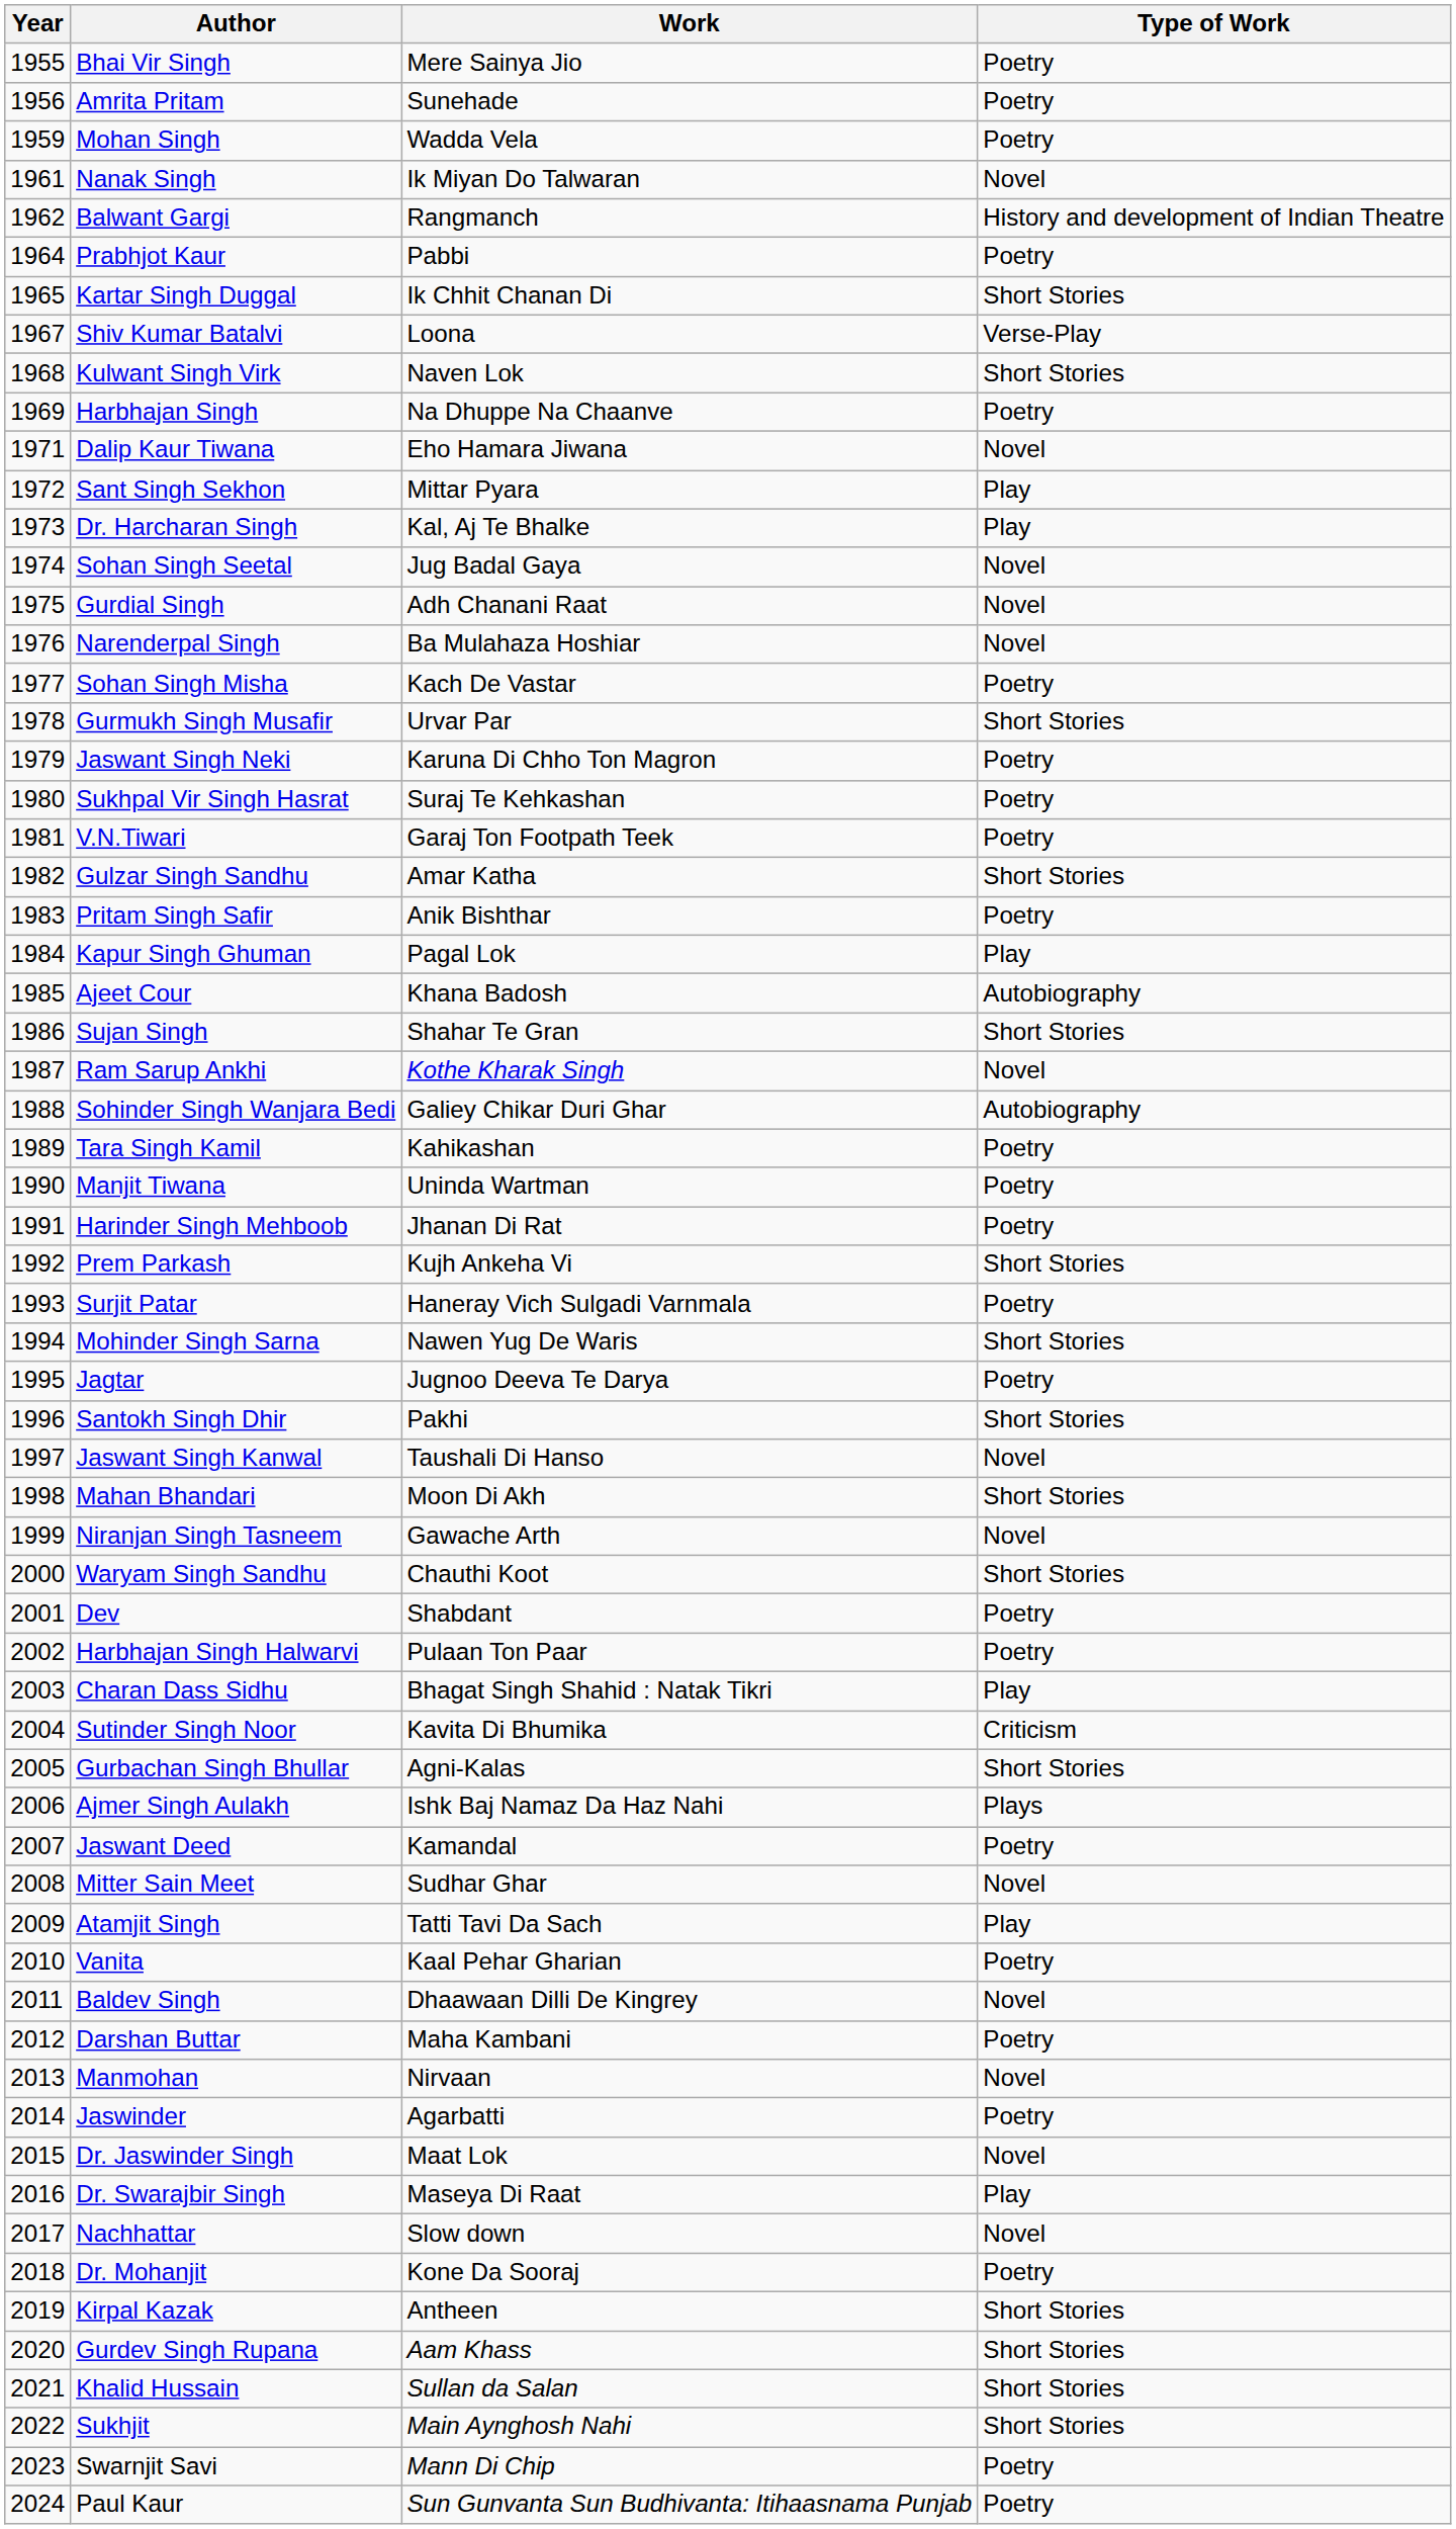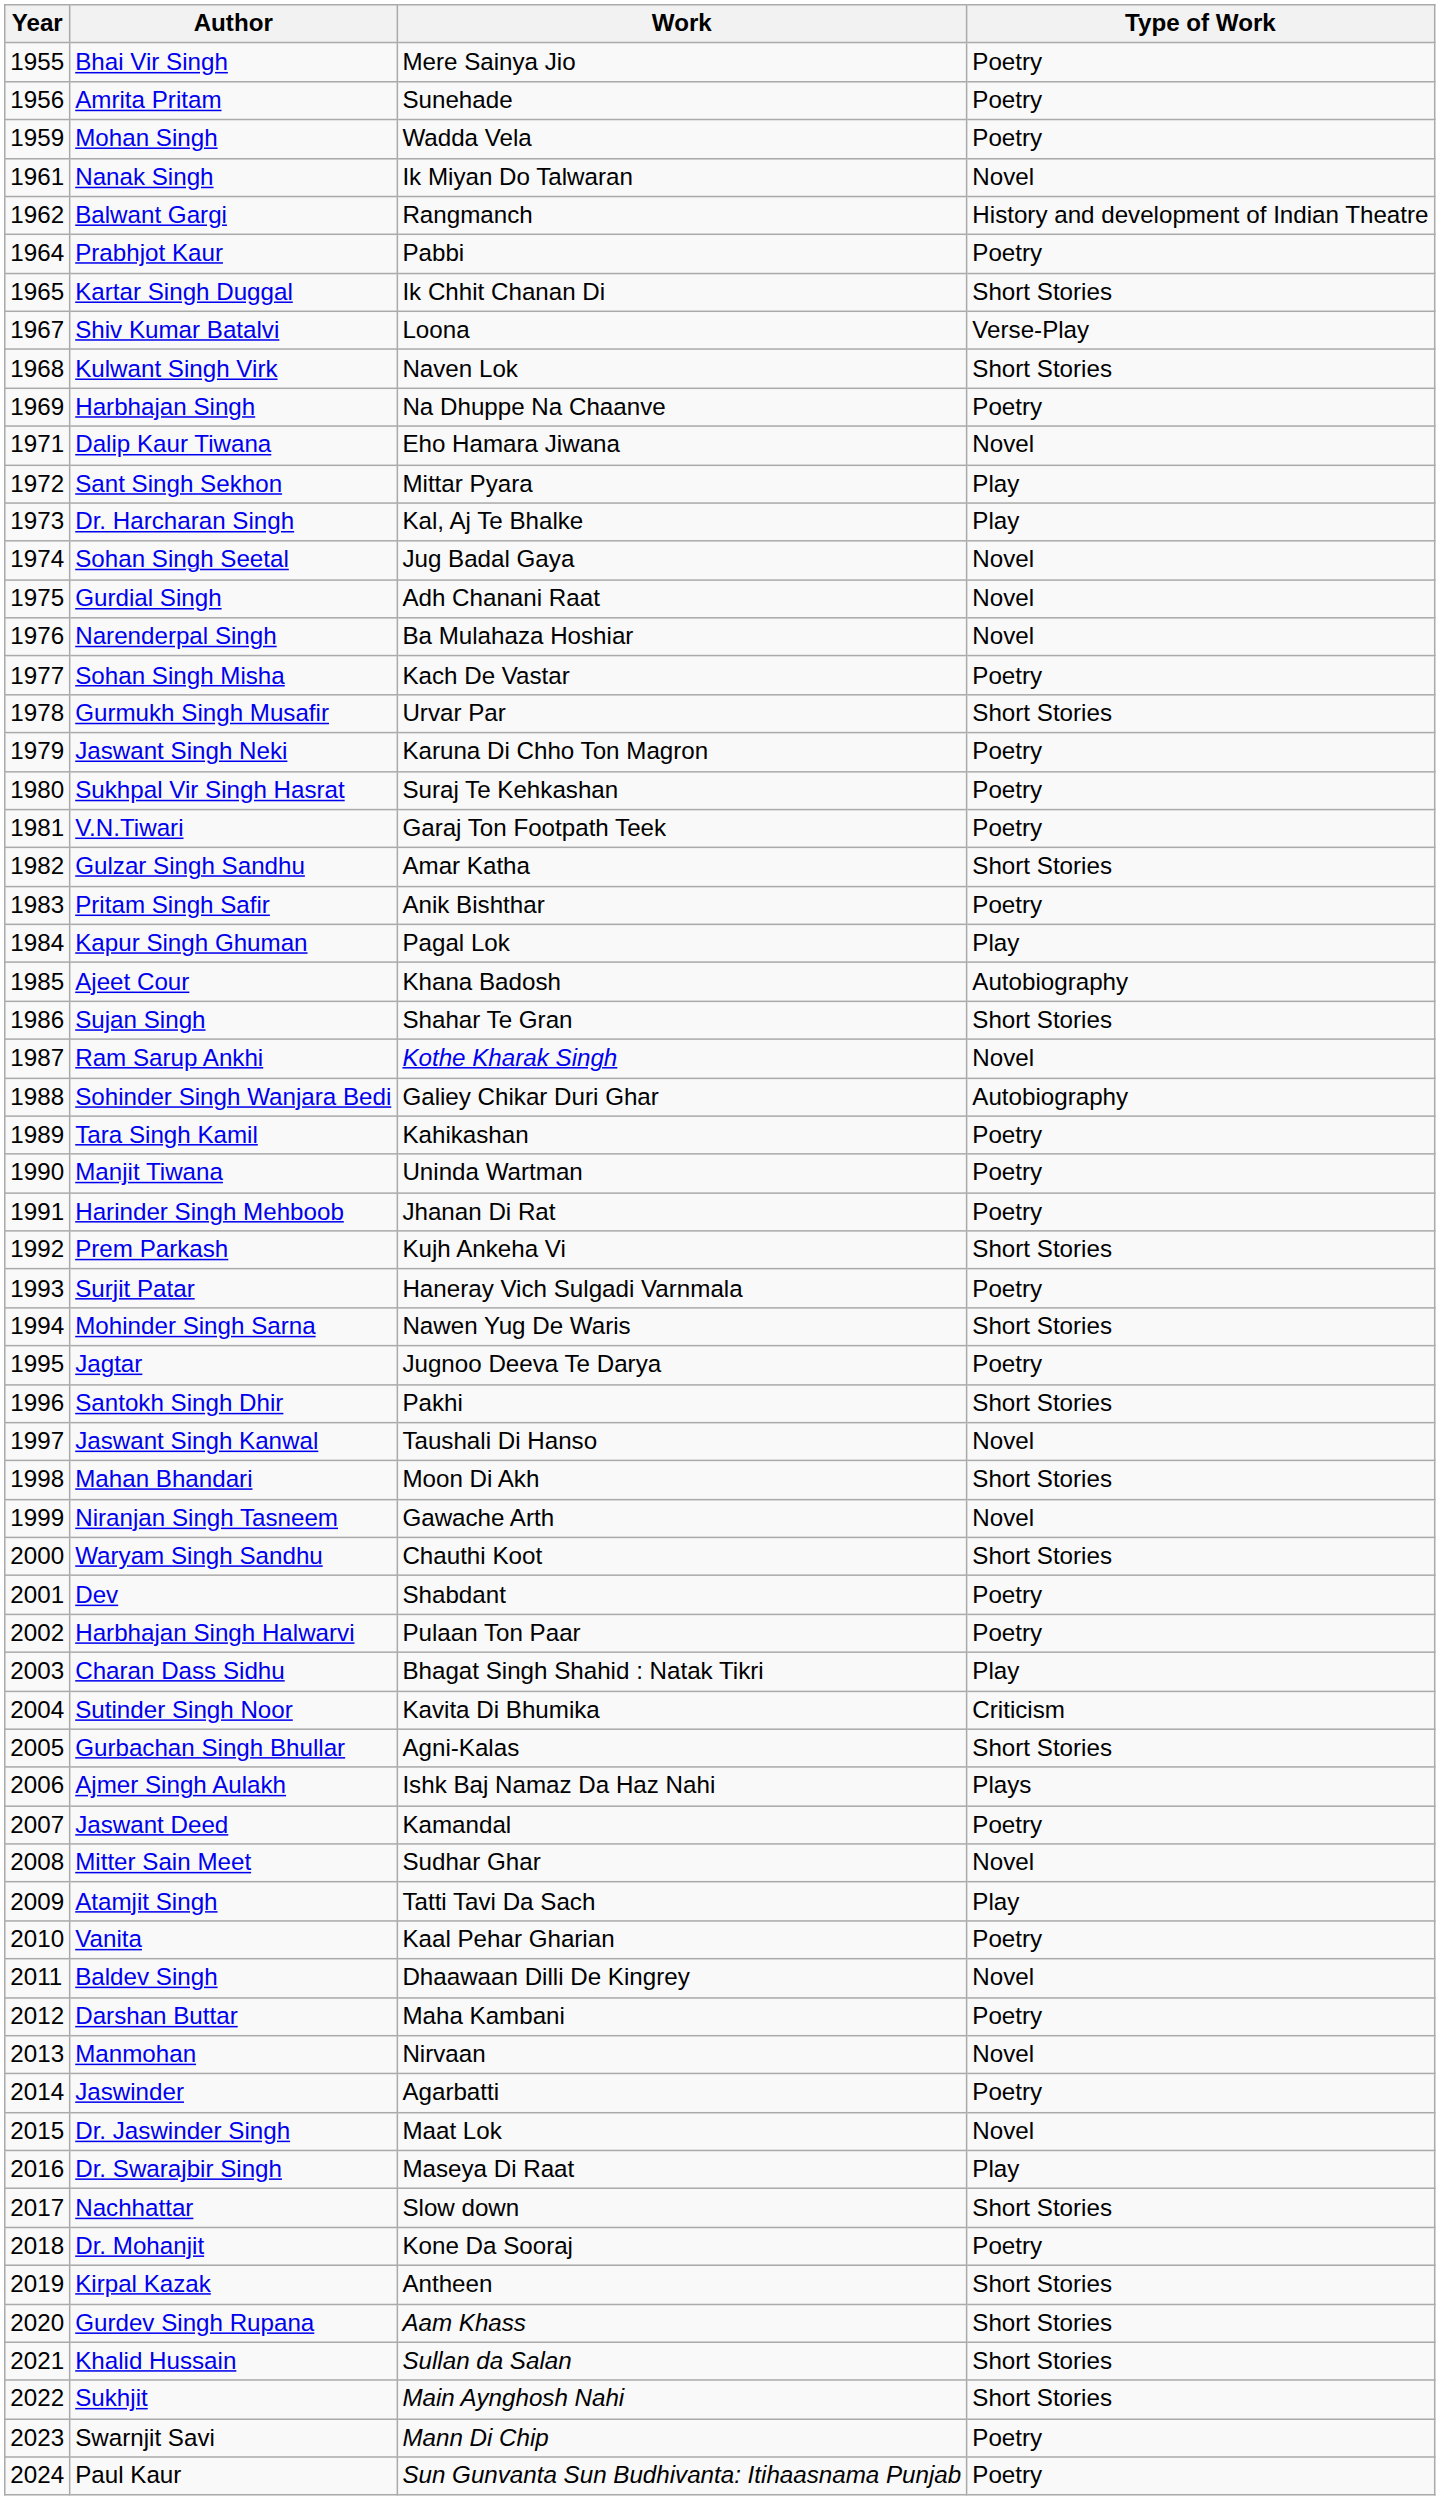Nachhattar | Type of Work: Novel -> Short Stories
